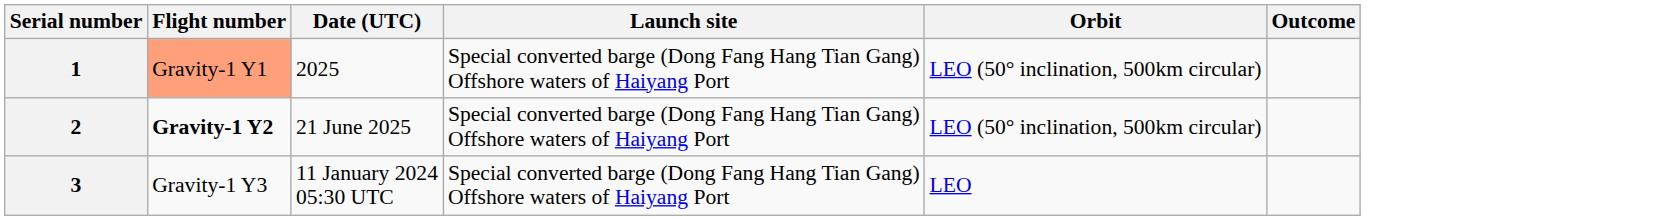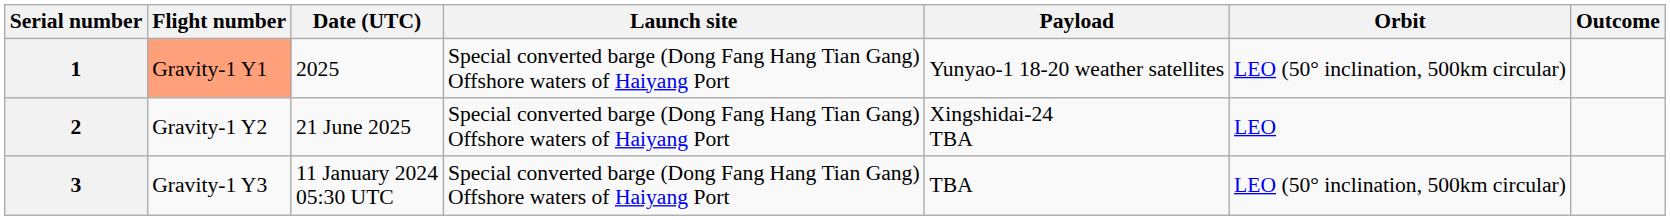+ column: Payload | Yunyao-1 18-20 weather satellites | Xingshidai-24 TBA | TBA
2 | Flight number: bold -> normal
2 | Orbit: LEO (50° inclination, 500km circular) -> LEO
3 | Orbit: LEO -> LEO (50° inclination, 500km circular)
